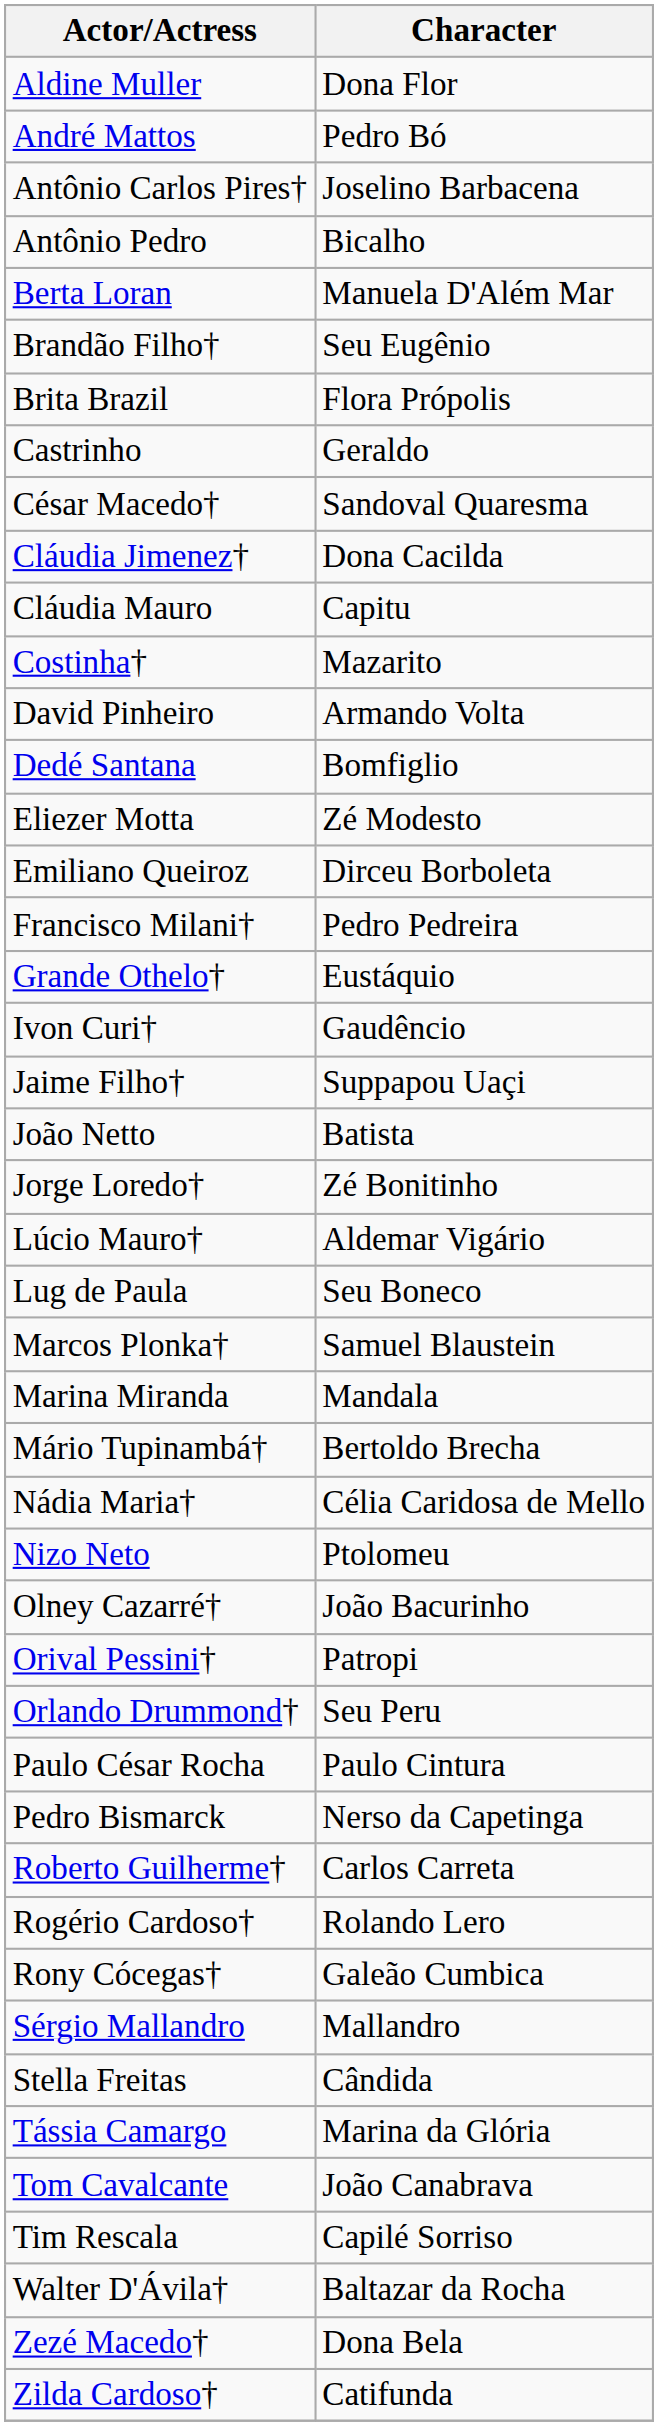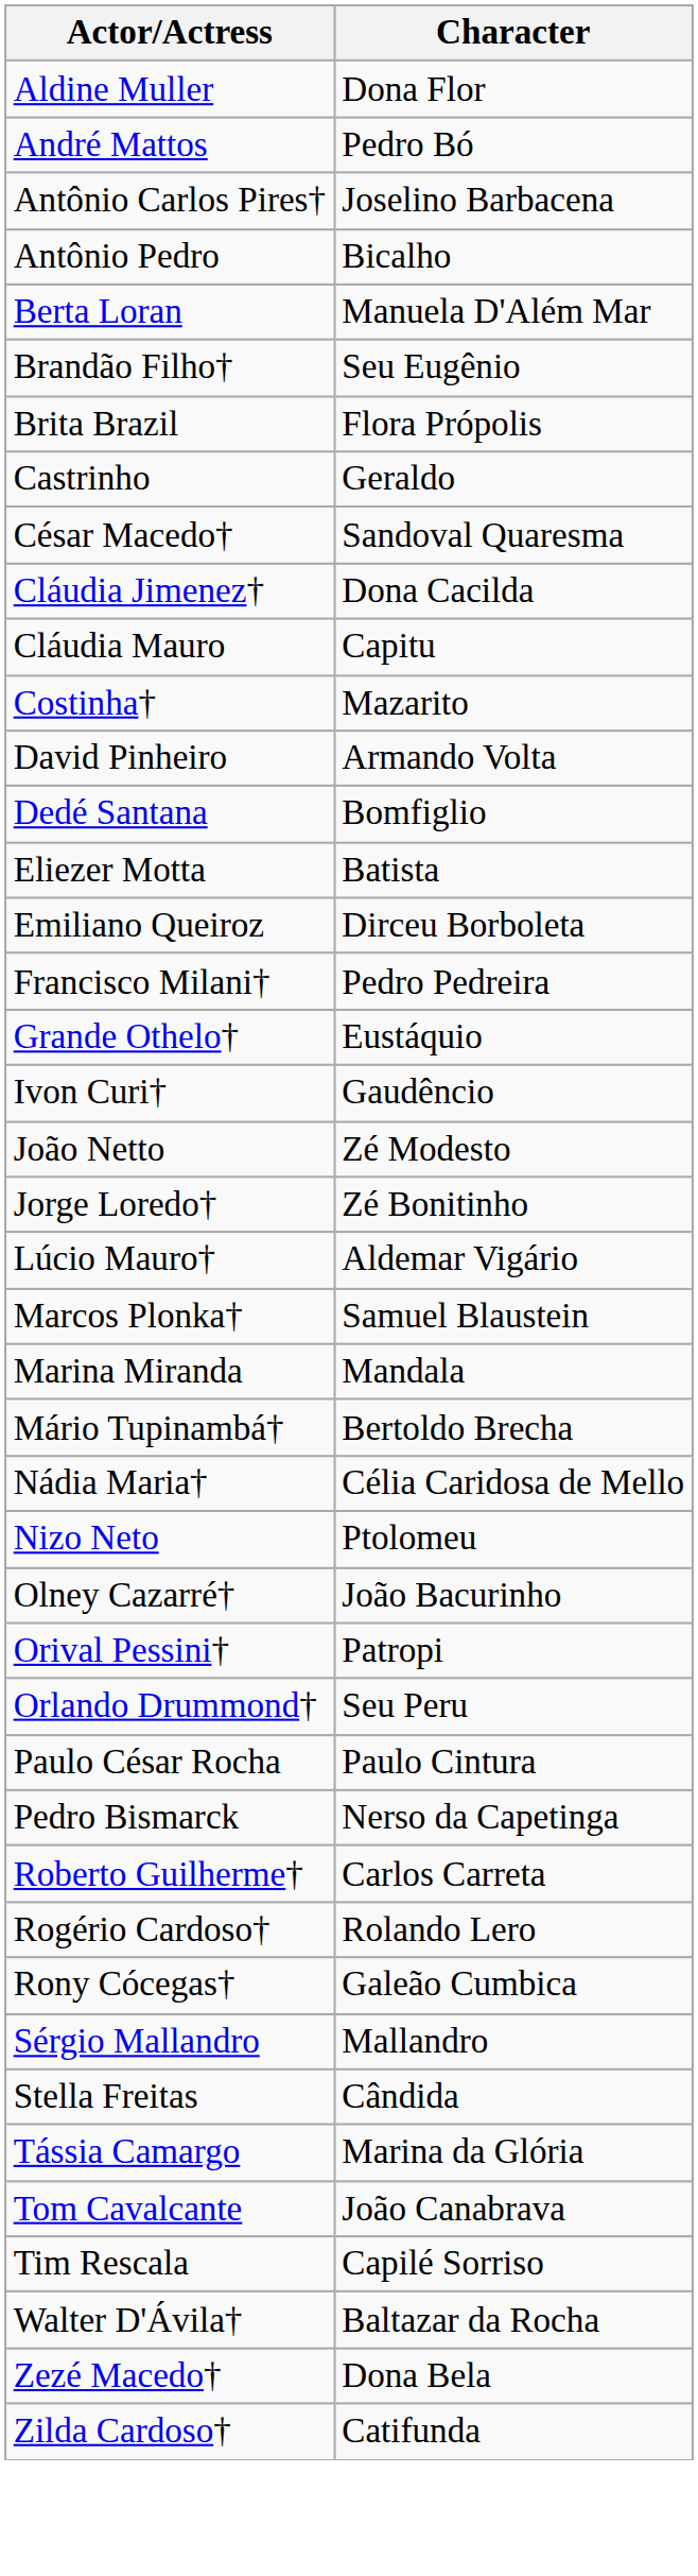Eliezer Motta | Character: Zé Modesto -> Batista
- row: Jaime Filho† | Suppapou Uaçi
João Netto | Character: Batista -> Zé Modesto
- row: Lug de Paula | Seu Boneco
